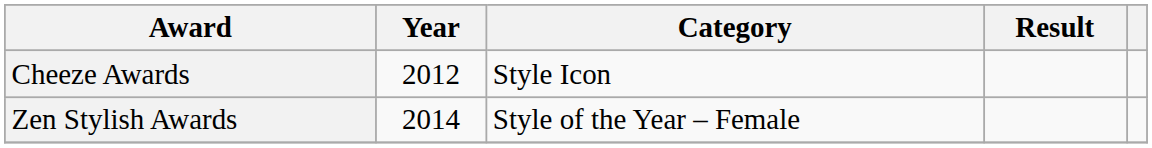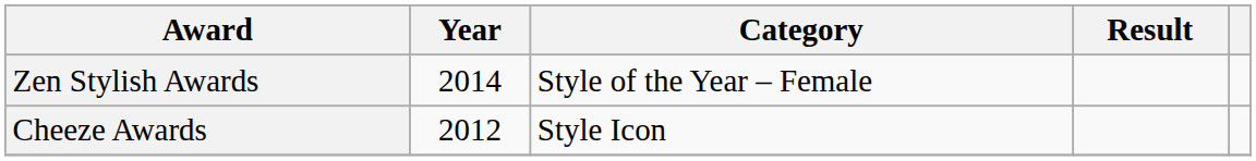rows swapped: Cheeze Awards <-> Zen Stylish Awards
